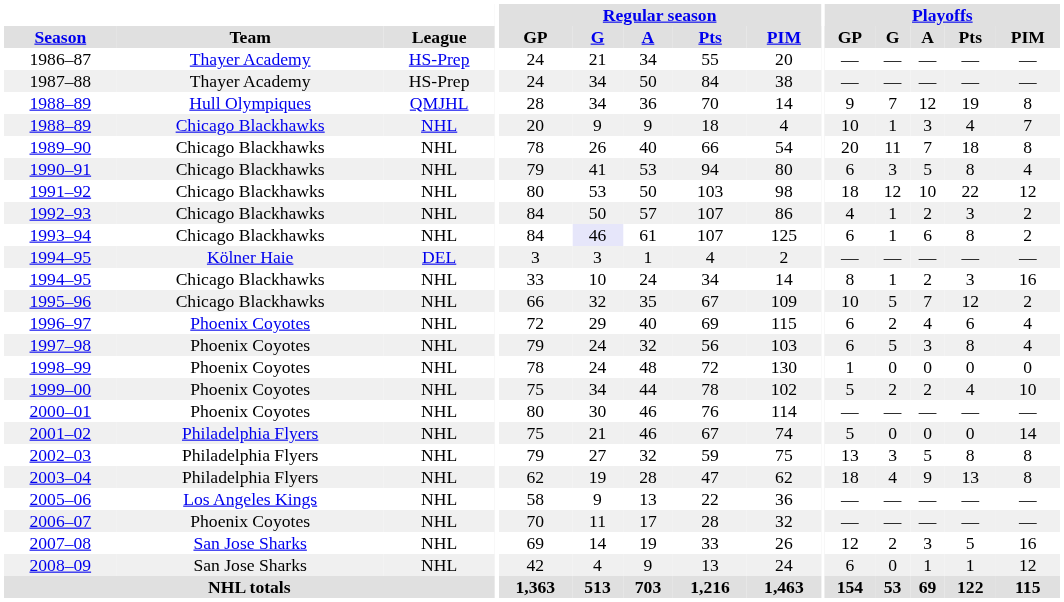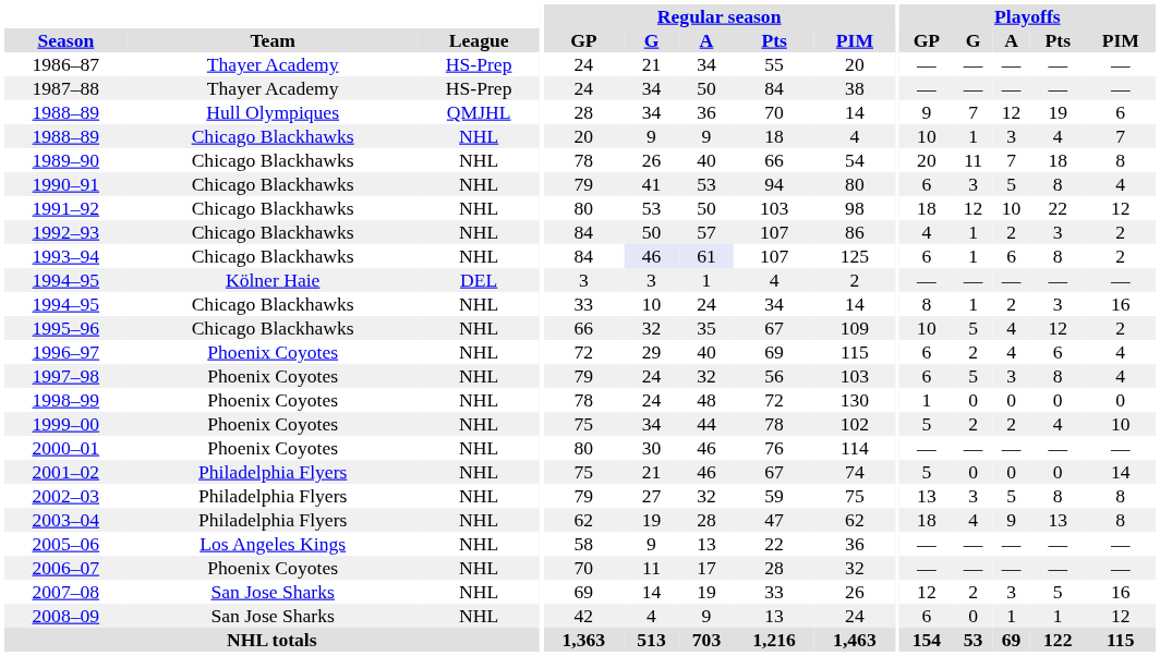1988–89 / Hull Olympiques | Playoffs / PIM: 8 -> 6
1993–94 | Regular season / A: no background -> lavender background
1995–96 | Playoffs / A: 7 -> 4
